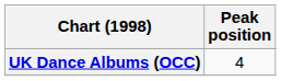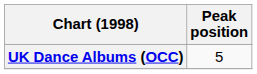UK Dance Albums (OCC) | Peak position: 4 -> 5
